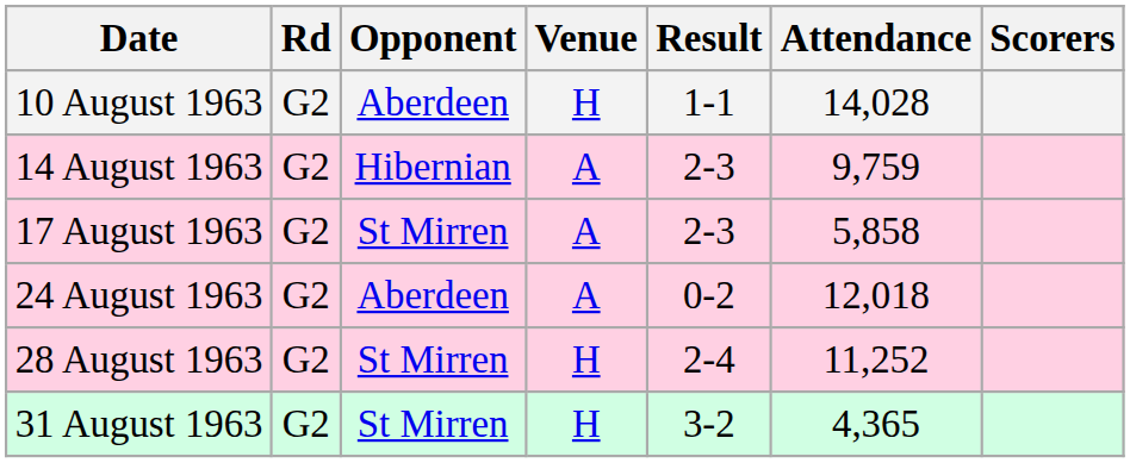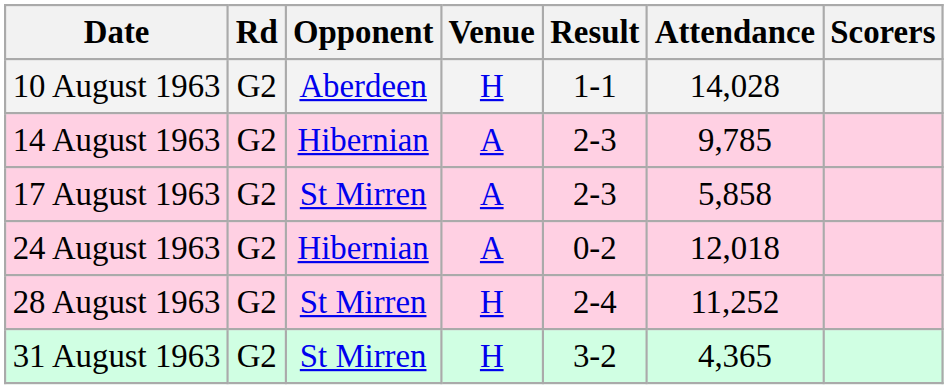14 August 1963 | Attendance: 9,759 -> 9,785
24 August 1963 | Opponent: Aberdeen -> Hibernian
